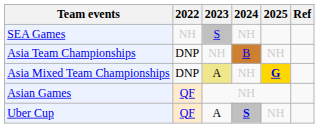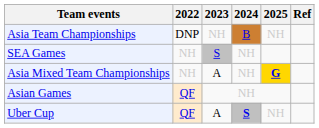rows swapped: SEA Games <-> Asia Team Championships
Asia Mixed Team Championships | 2022: DNP -> NH
Asia Mixed Team Championships | 2023: khaki background -> no background
